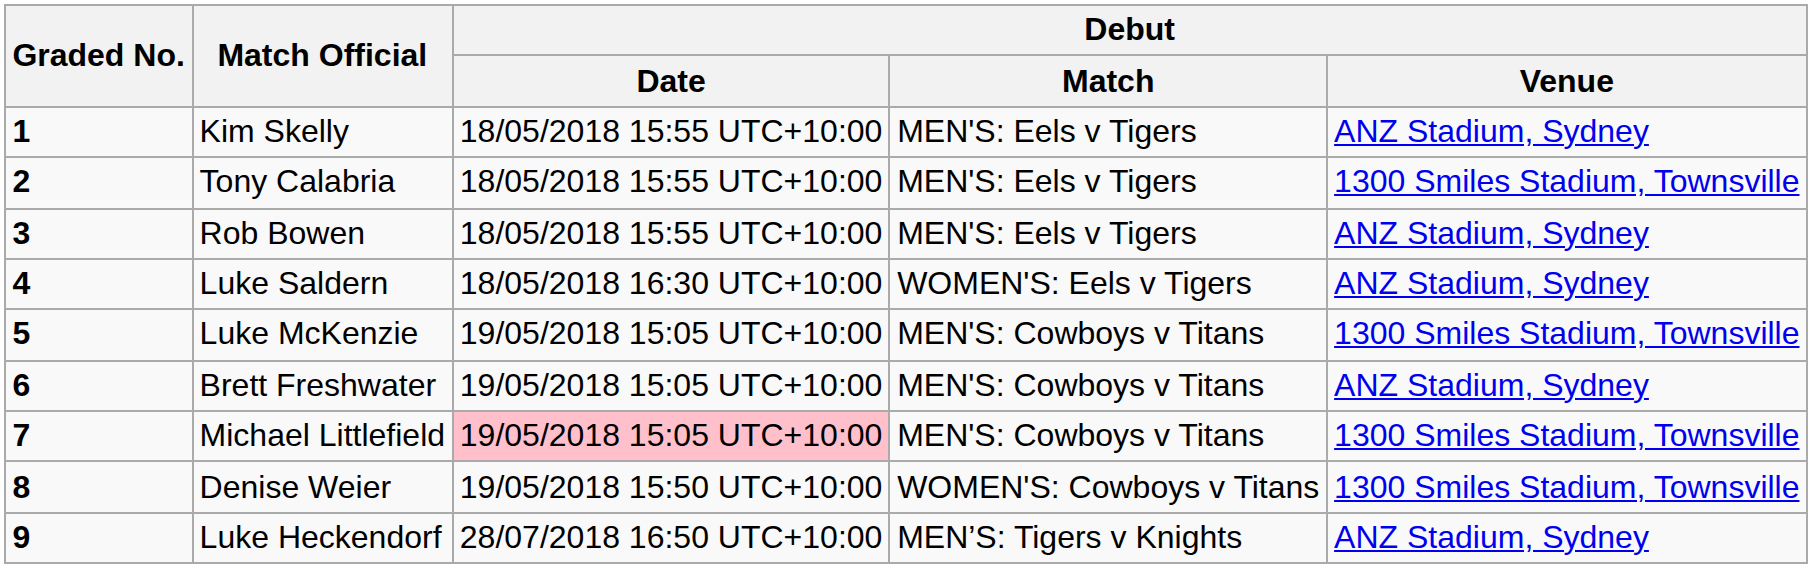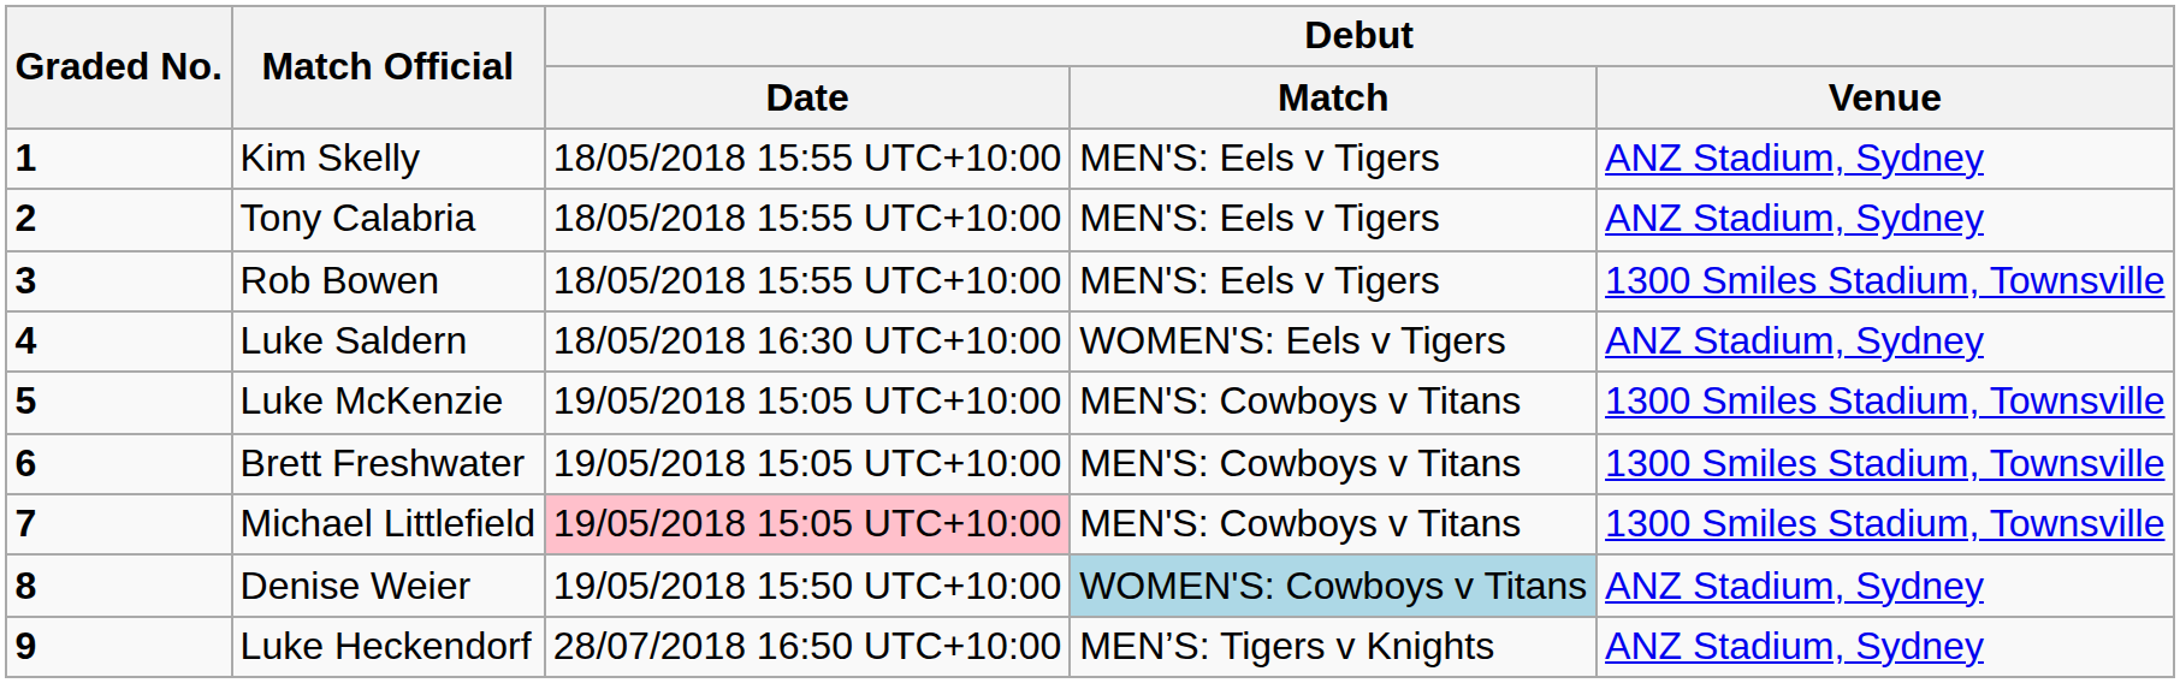Tony Calabria | Debut / Venue: 1300 Smiles Stadium, Townsville -> ANZ Stadium, Sydney
Rob Bowen | Debut / Venue: ANZ Stadium, Sydney -> 1300 Smiles Stadium, Townsville
Brett Freshwater | Debut / Venue: ANZ Stadium, Sydney -> 1300 Smiles Stadium, Townsville
Denise Weier | Debut / Match: no background -> lightblue background
Denise Weier | Debut / Venue: 1300 Smiles Stadium, Townsville -> ANZ Stadium, Sydney
